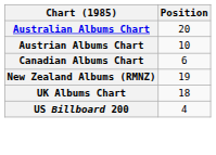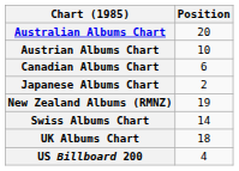+ row: Japanese Albums Chart | 2
+ row: Swiss Albums Chart | 14
